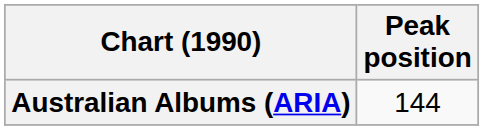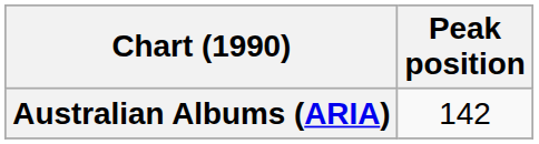Australian Albums (ARIA) | Peak position: 144 -> 142
